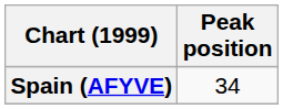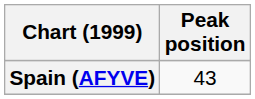Spain (AFYVE) | Peak position: 34 -> 43
